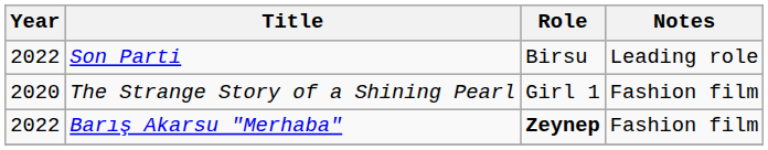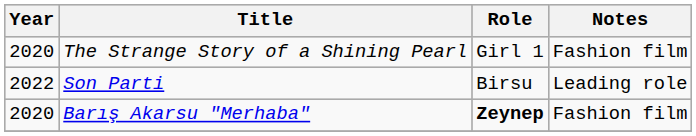rows swapped: The Strange Story of a Shining Pearl <-> Son Parti
Barış Akarsu "Merhaba" | Year: 2022 -> 2020
